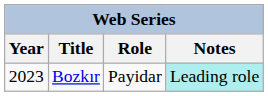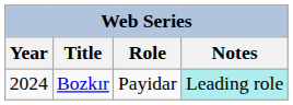Bozkır | Year: 2023 -> 2024
